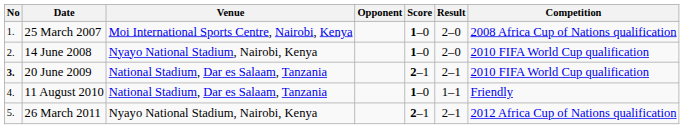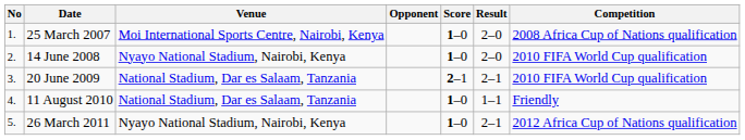20 June 2009 | No: bold -> normal
26 March 2011 | Score: 2–1 -> 1–0
